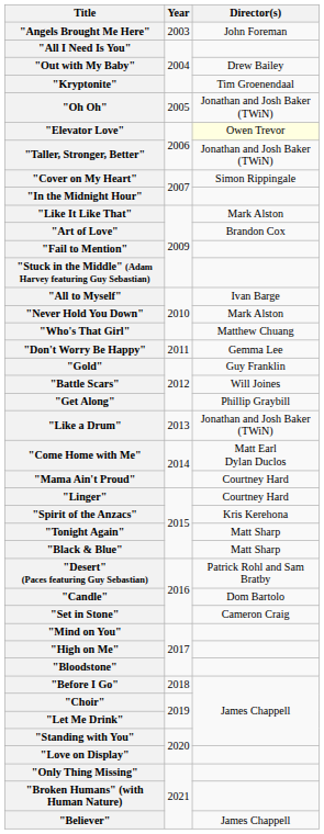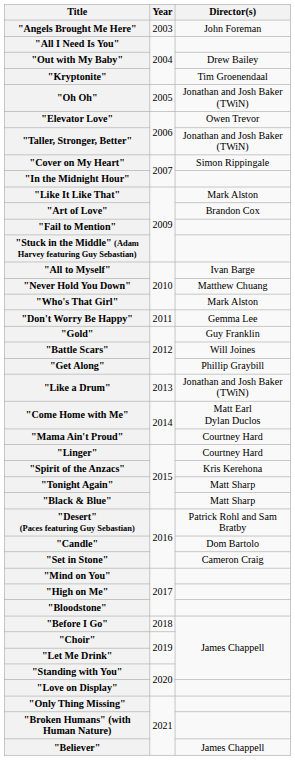"Elevator Love" | Director(s): lightyellow background -> no background
"Never Hold You Down" | Director(s): Mark Alston -> Matthew Chuang
"Who's That Girl" | Director(s): Matthew Chuang -> Mark Alston
